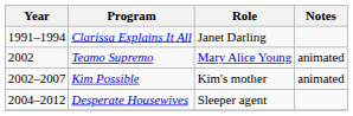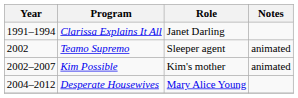Teamo Supremo | Role: Mary Alice Young -> Sleeper agent
Desperate Housewives | Role: Sleeper agent -> Mary Alice Young
